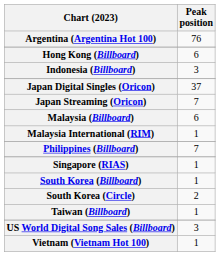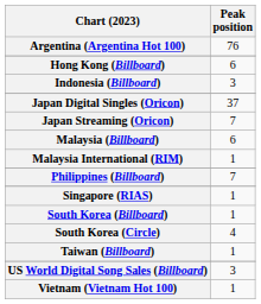South Korea (Circle) | Peak position: 2 -> 4
